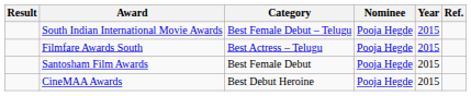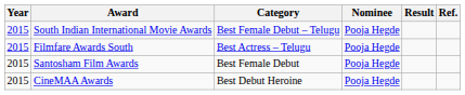columns swapped: Year <-> Result
